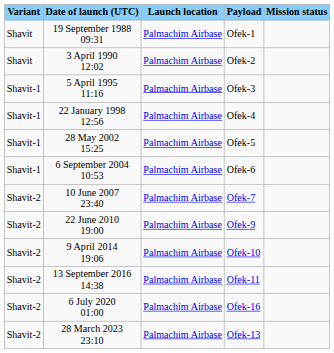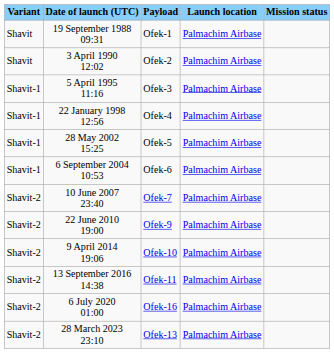columns swapped: Launch location <-> Payload
